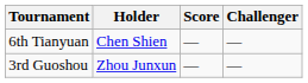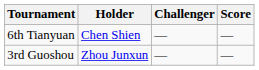columns swapped: Score <-> Challenger
